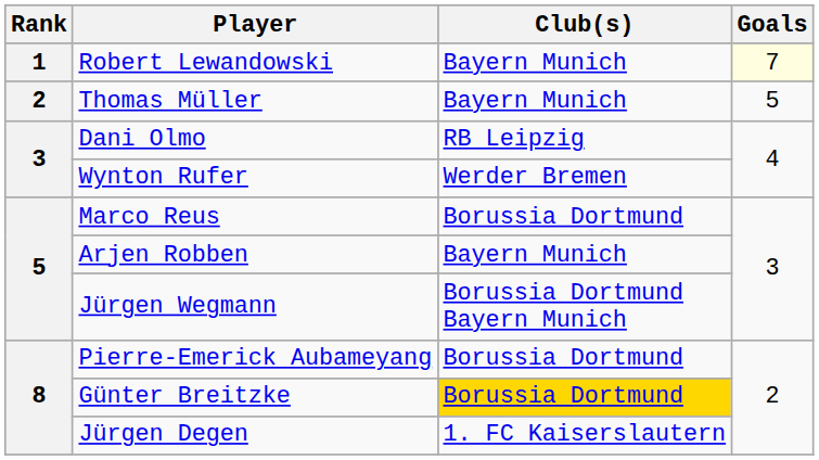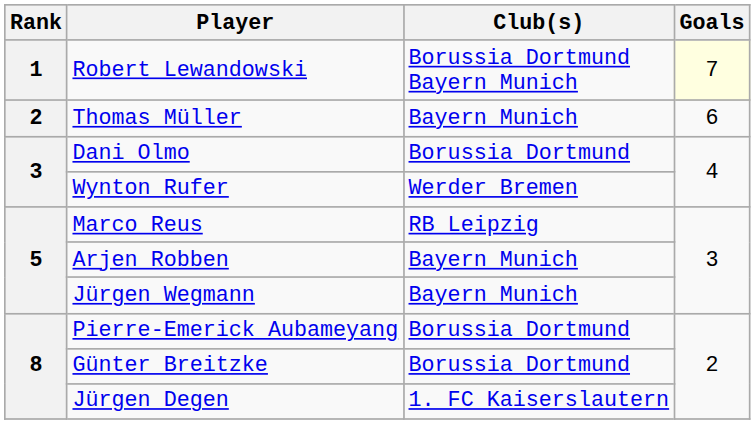Robert Lewandowski | Club(s): Bayern Munich -> Borussia Dortmund Bayern Munich
Thomas Müller | Goals: 5 -> 6
Dani Olmo | Club(s): RB Leipzig -> Borussia Dortmund
Marco Reus | Club(s): Borussia Dortmund -> RB Leipzig
Jürgen Wegmann | Club(s): Borussia Dortmund Bayern Munich -> Bayern Munich
Günter Breitzke | Club(s): gold background -> no background
